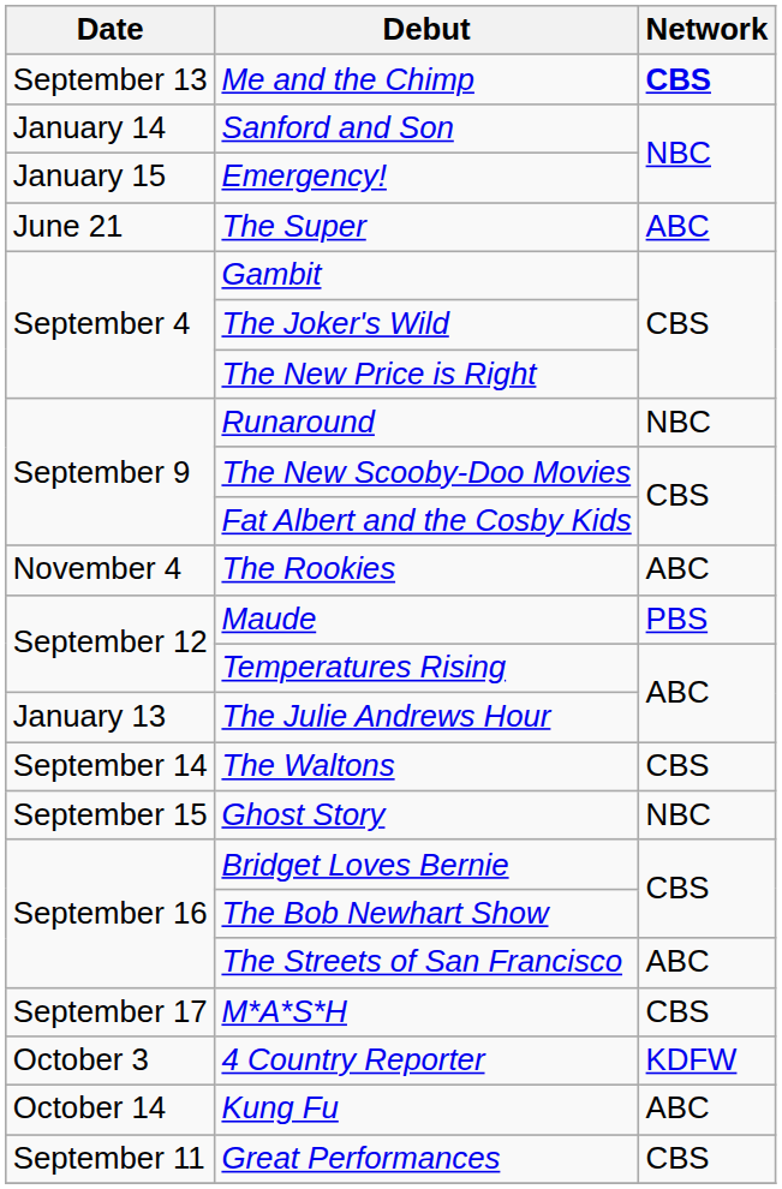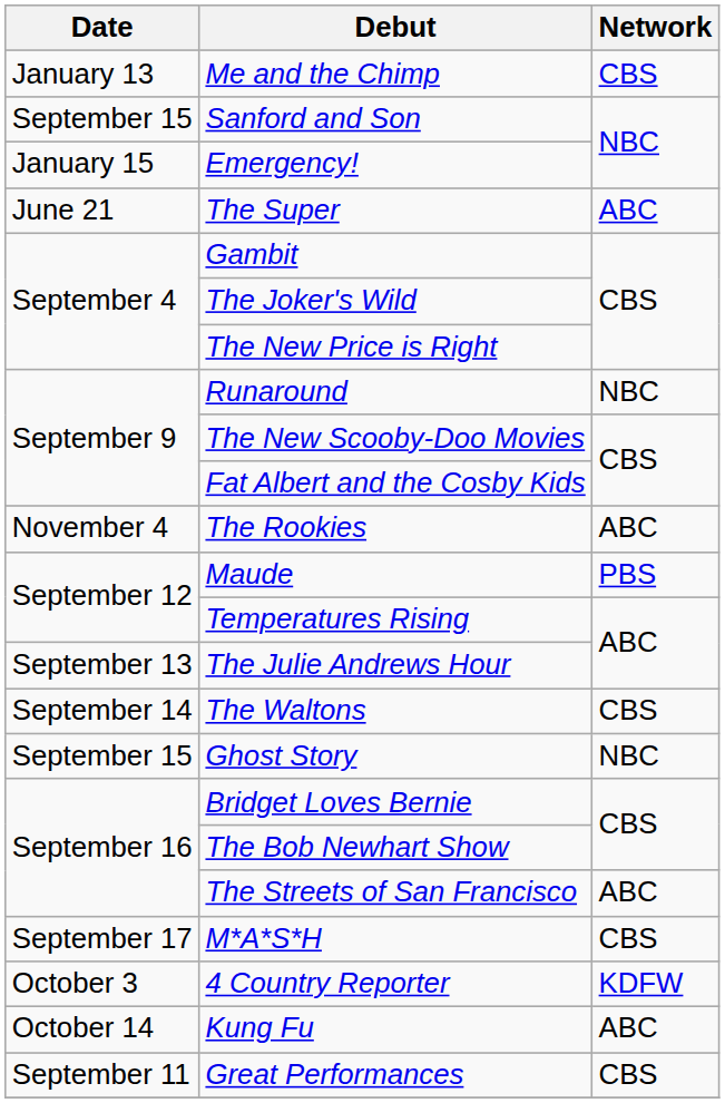Me and the Chimp | Date: September 13 -> January 13
Me and the Chimp | Network: bold -> normal
Sanford and Son | Date: January 14 -> September 15
The Julie Andrews Hour | Date: January 13 -> September 13
